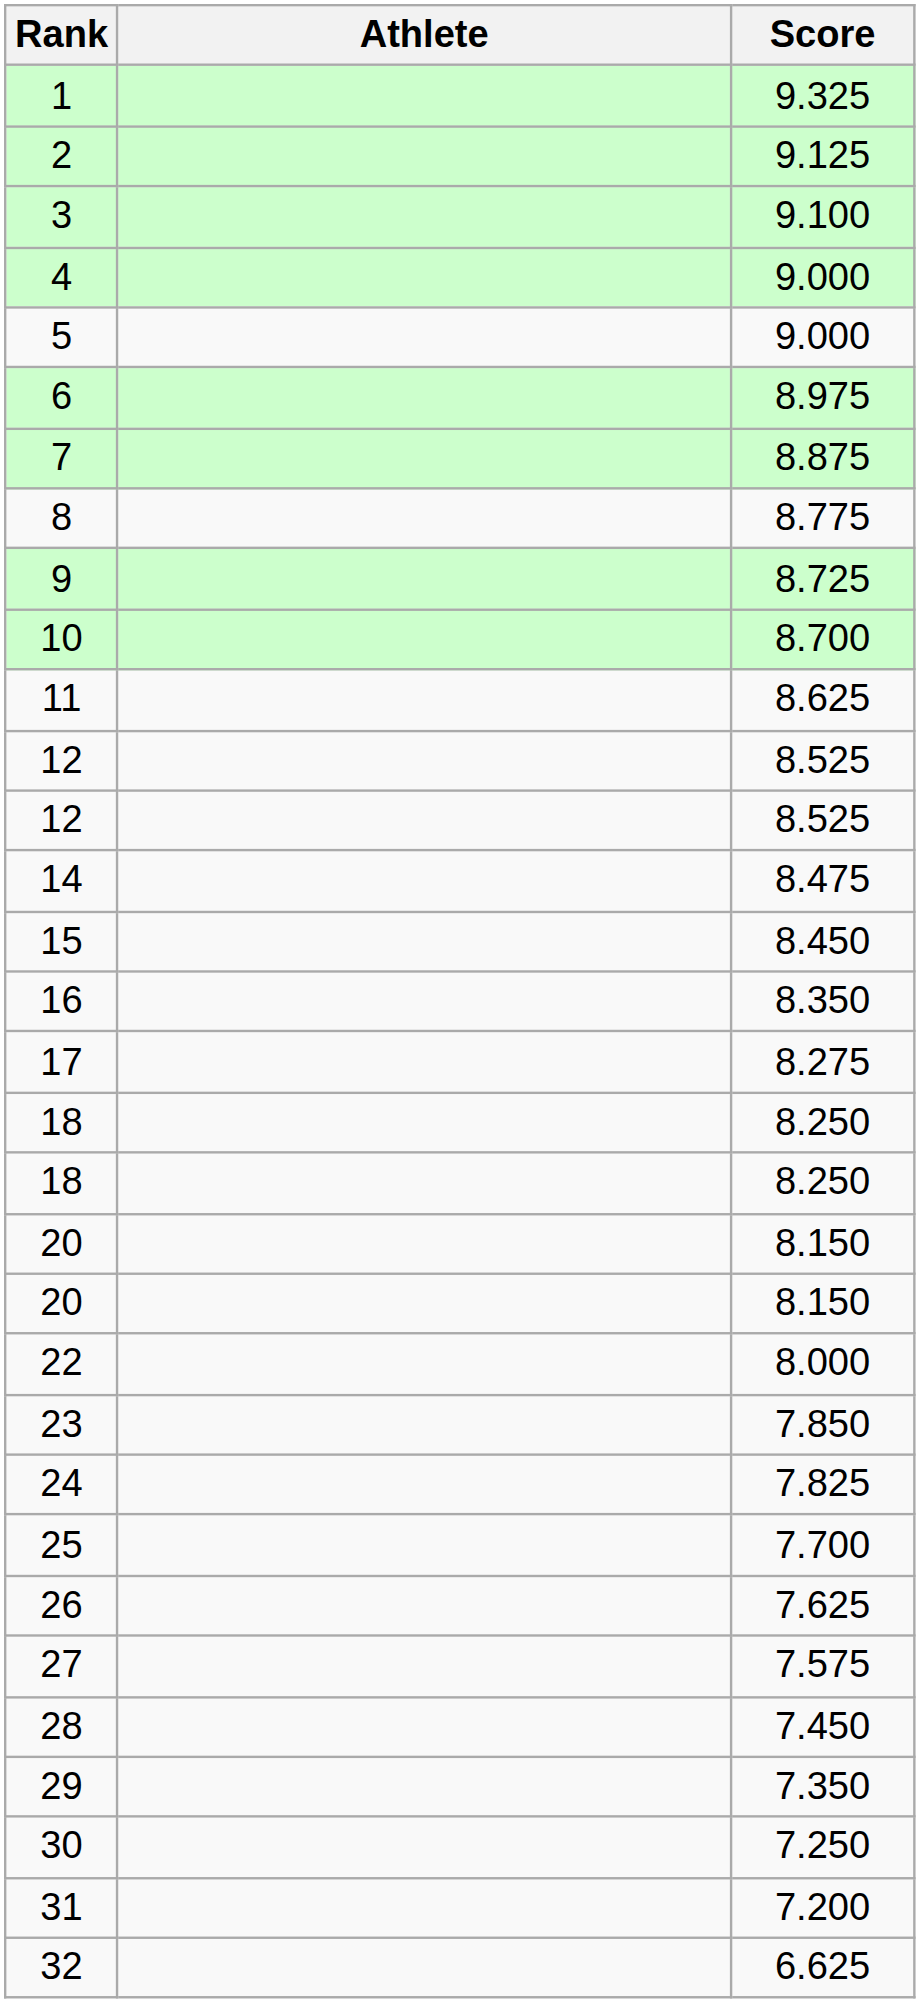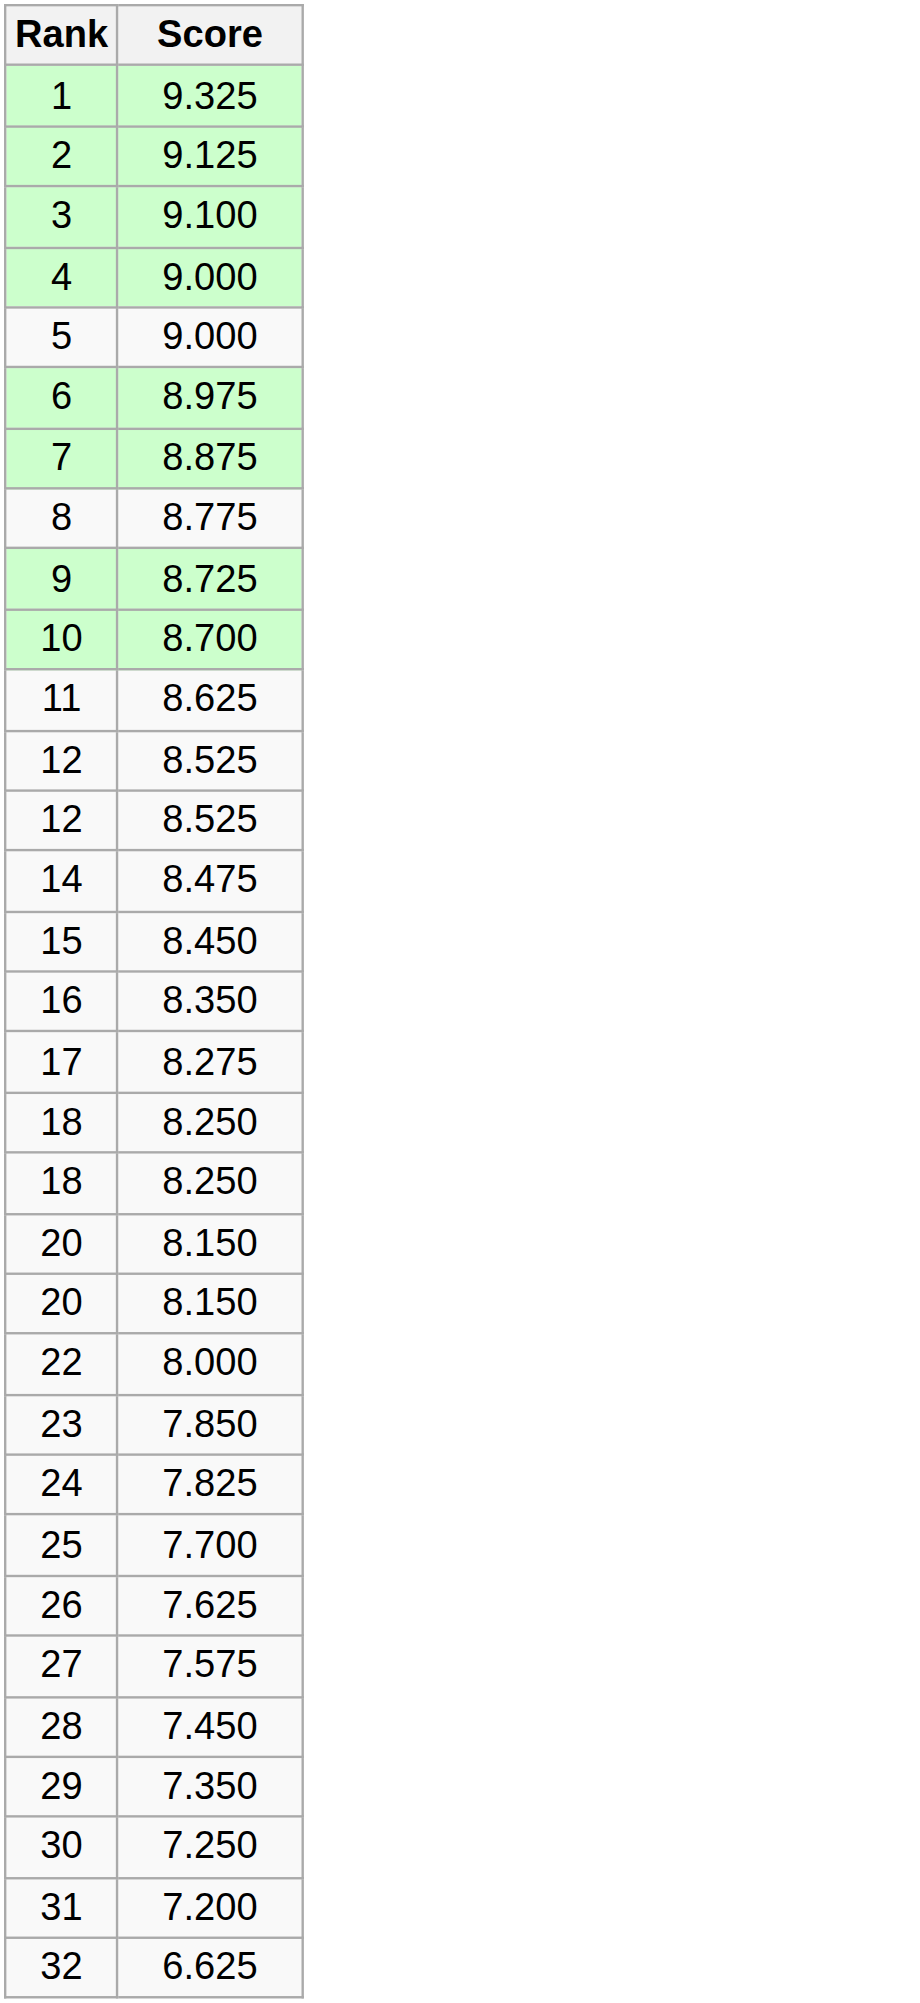- column: Athlete
